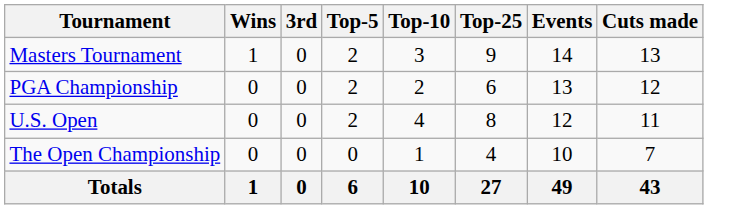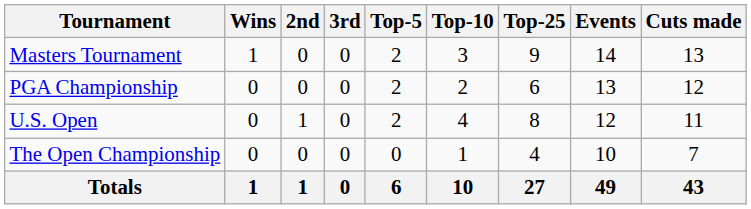+ column: 2nd | 0 | 0 | 1 | 0 | 1
